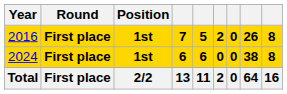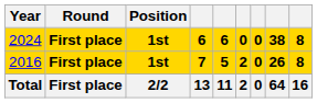rows swapped: 2016 <-> 2024
